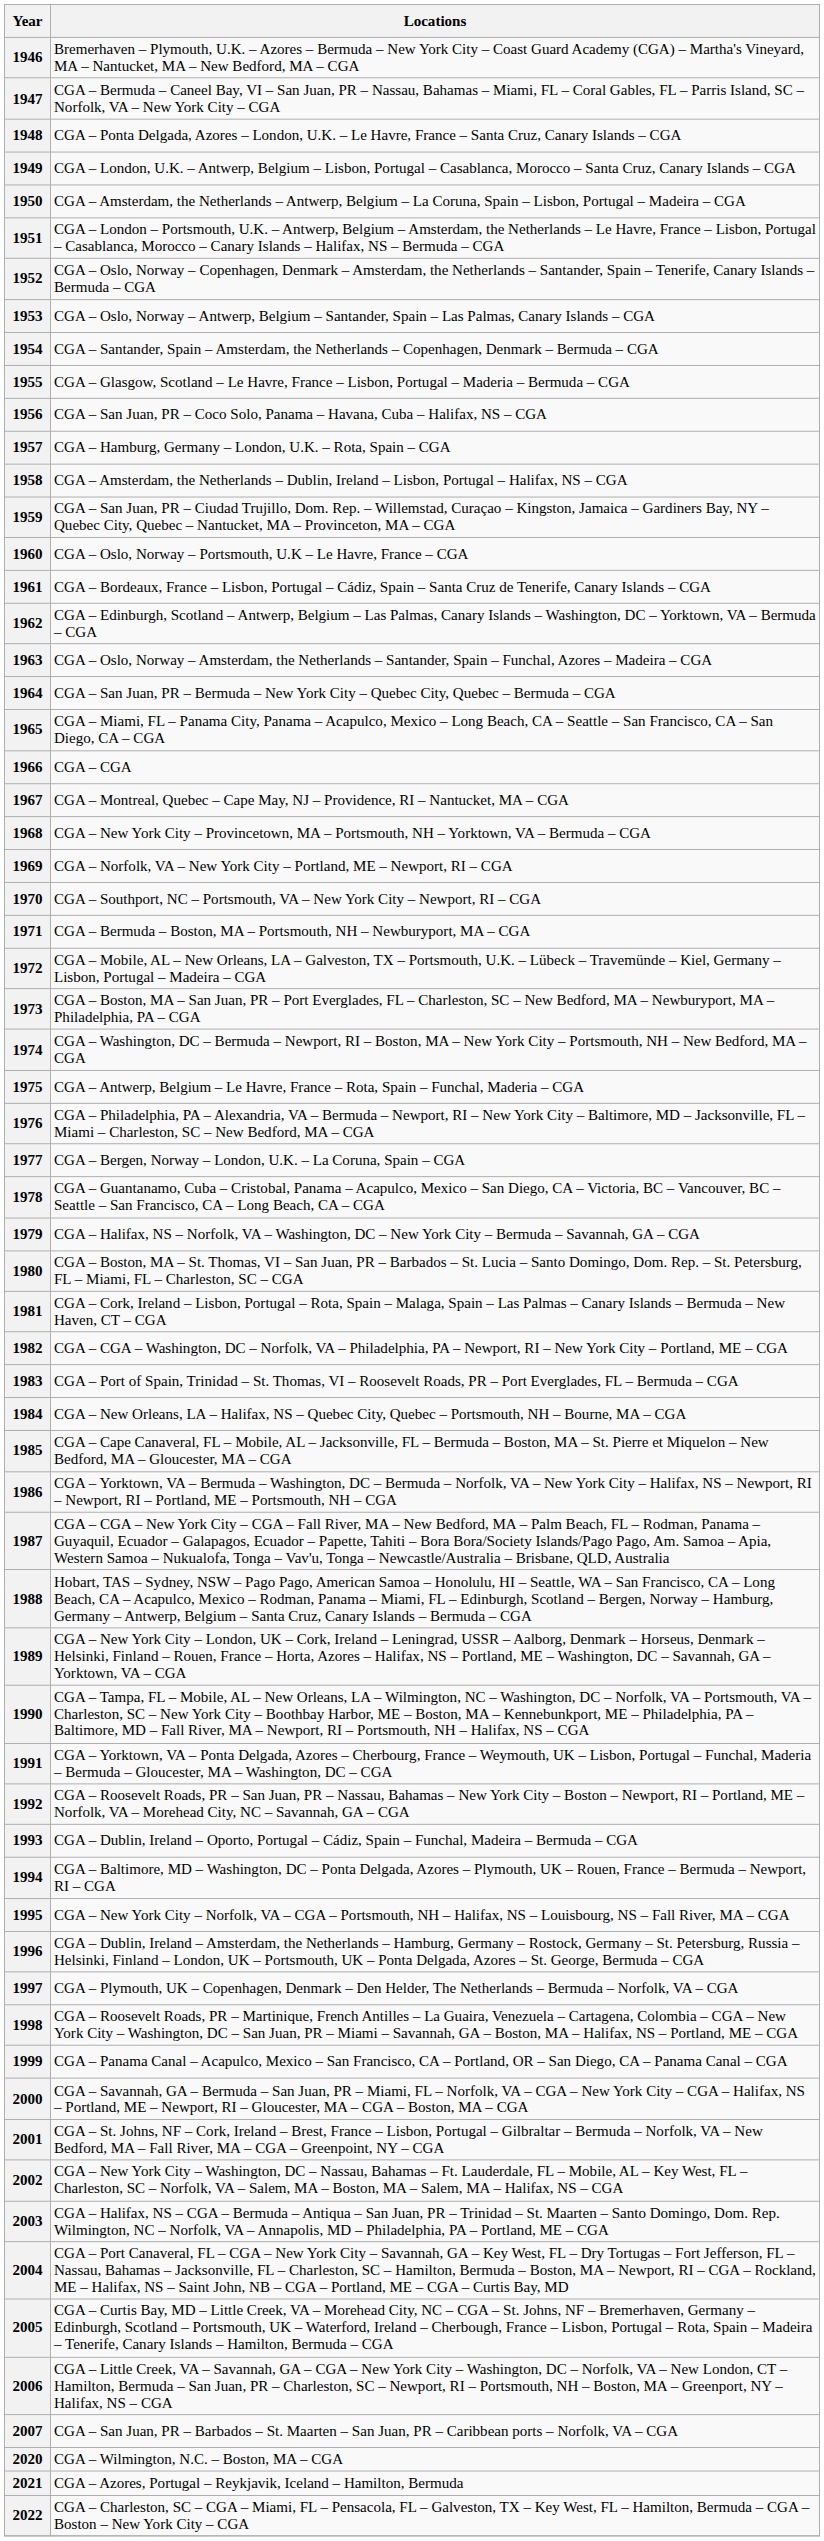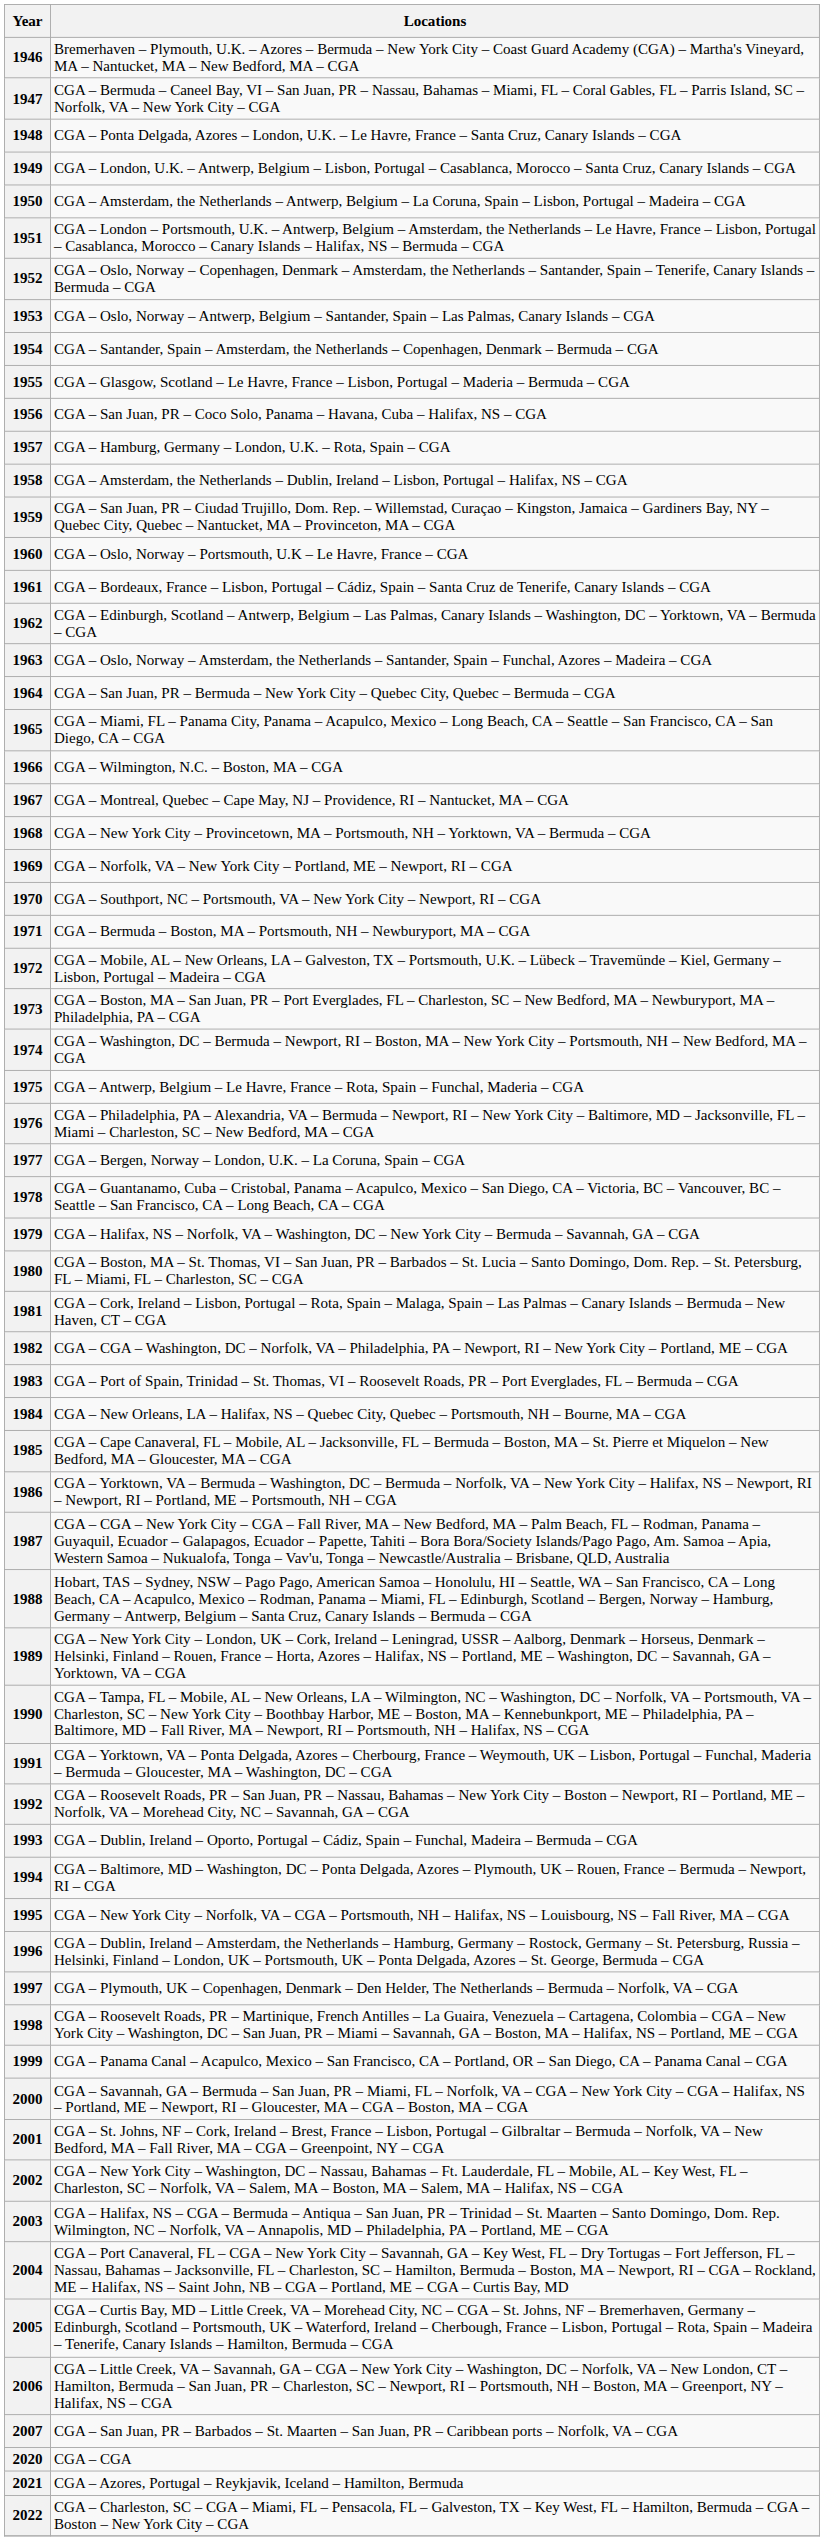1966 | Locations: CGA – CGA -> CGA – Wilmington, N.C. – Boston, MA – CGA
2020 | Locations: CGA – Wilmington, N.C. – Boston, MA – CGA -> CGA – CGA
